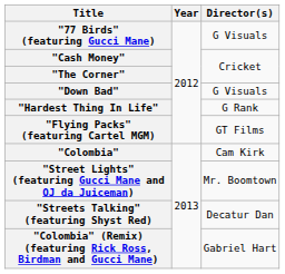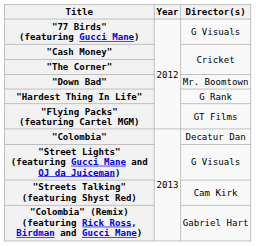"Down Bad" | Director(s): G Visuals -> Mr. Boomtown
"Colombia" | Director(s): Cam Kirk -> Decatur Dan
"Street Lights" (featuring Gucci Mane and OJ da Juiceman) | Director(s): Mr. Boomtown -> G Visuals
"Streets Talking" (featuring Shyst Red) | Director(s): Decatur Dan -> Cam Kirk
